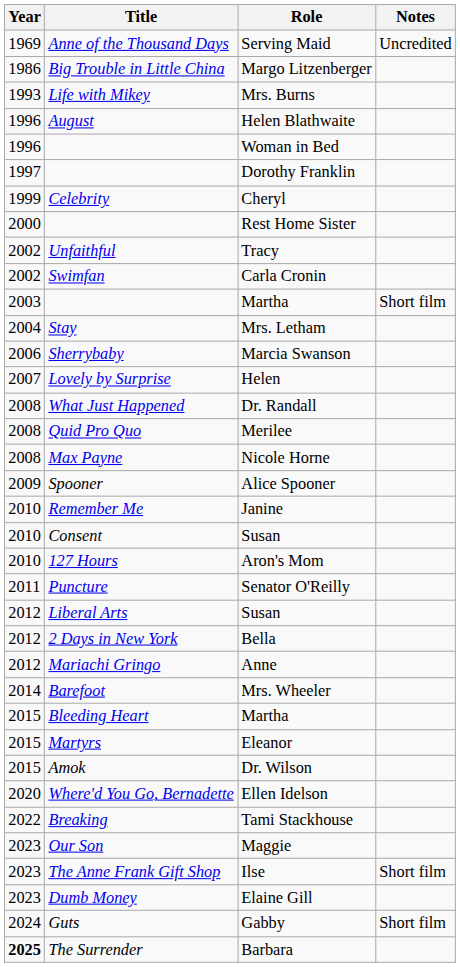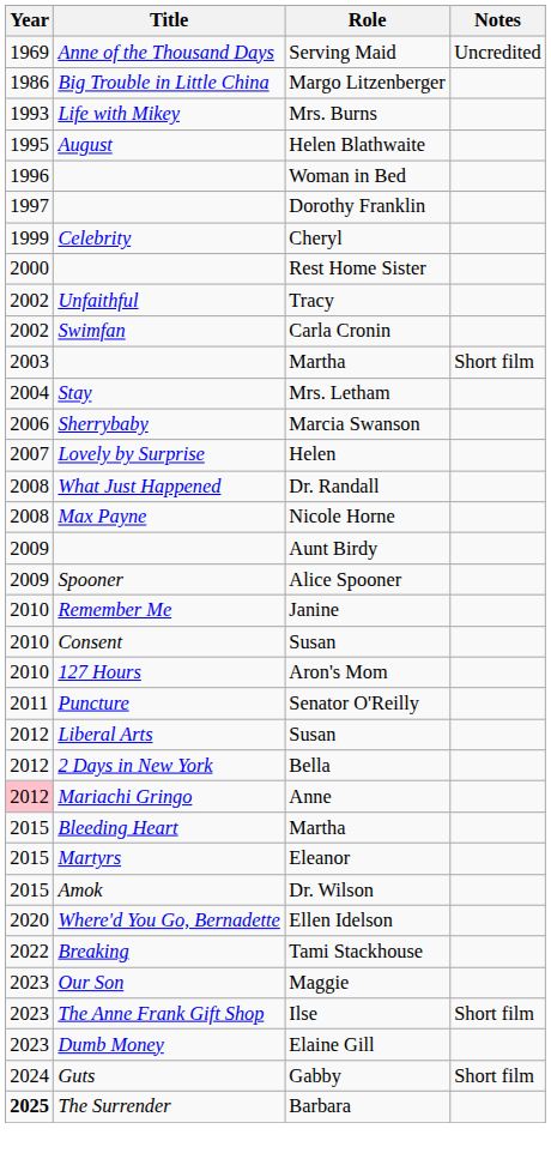Helen Blathwaite | Year: 1996 -> 1995
- row: 2008 | Quid Pro Quo | Merilee
+ row: 2009 | Aunt Birdy
Anne | Year: no background -> pink background
- row: 2014 | Barefoot | Mrs. Wheeler
